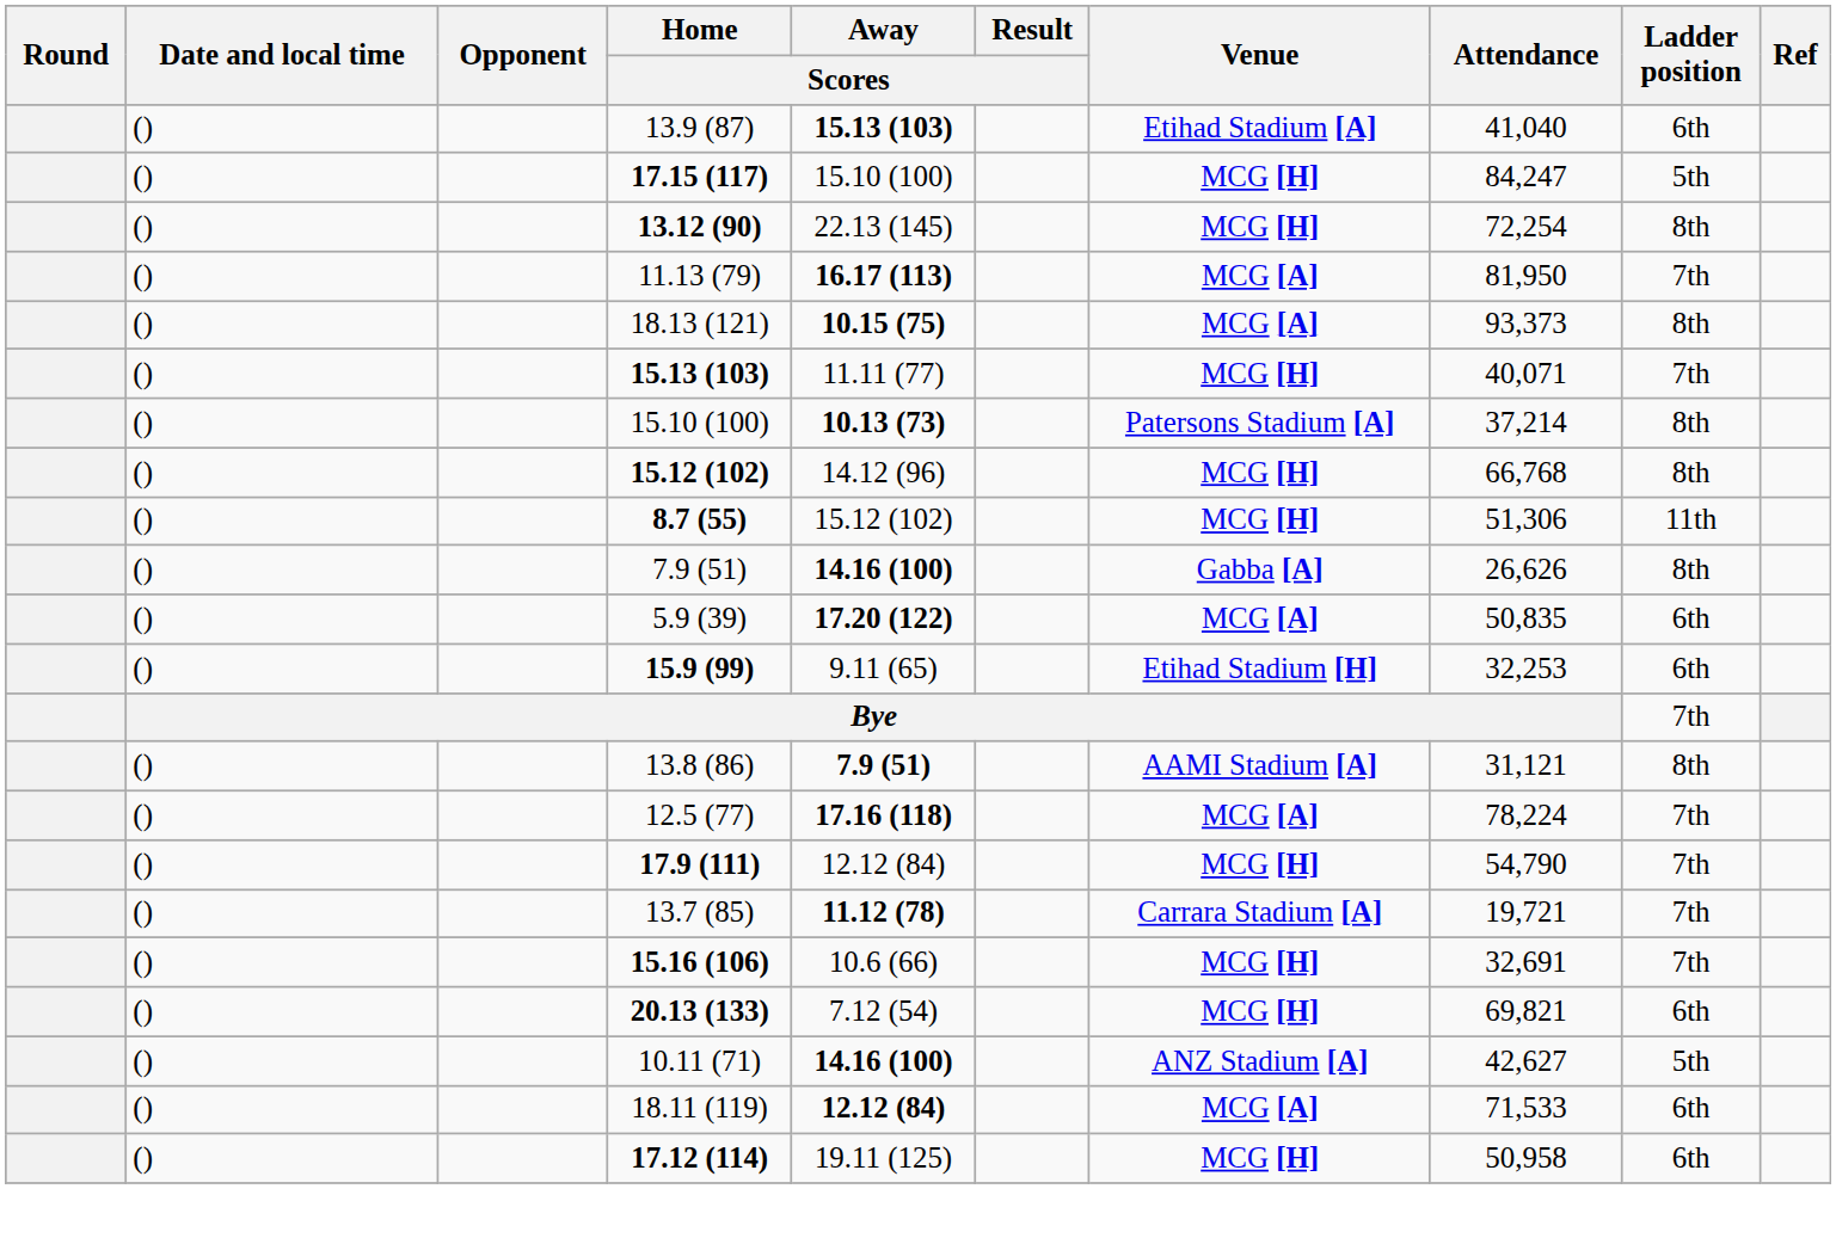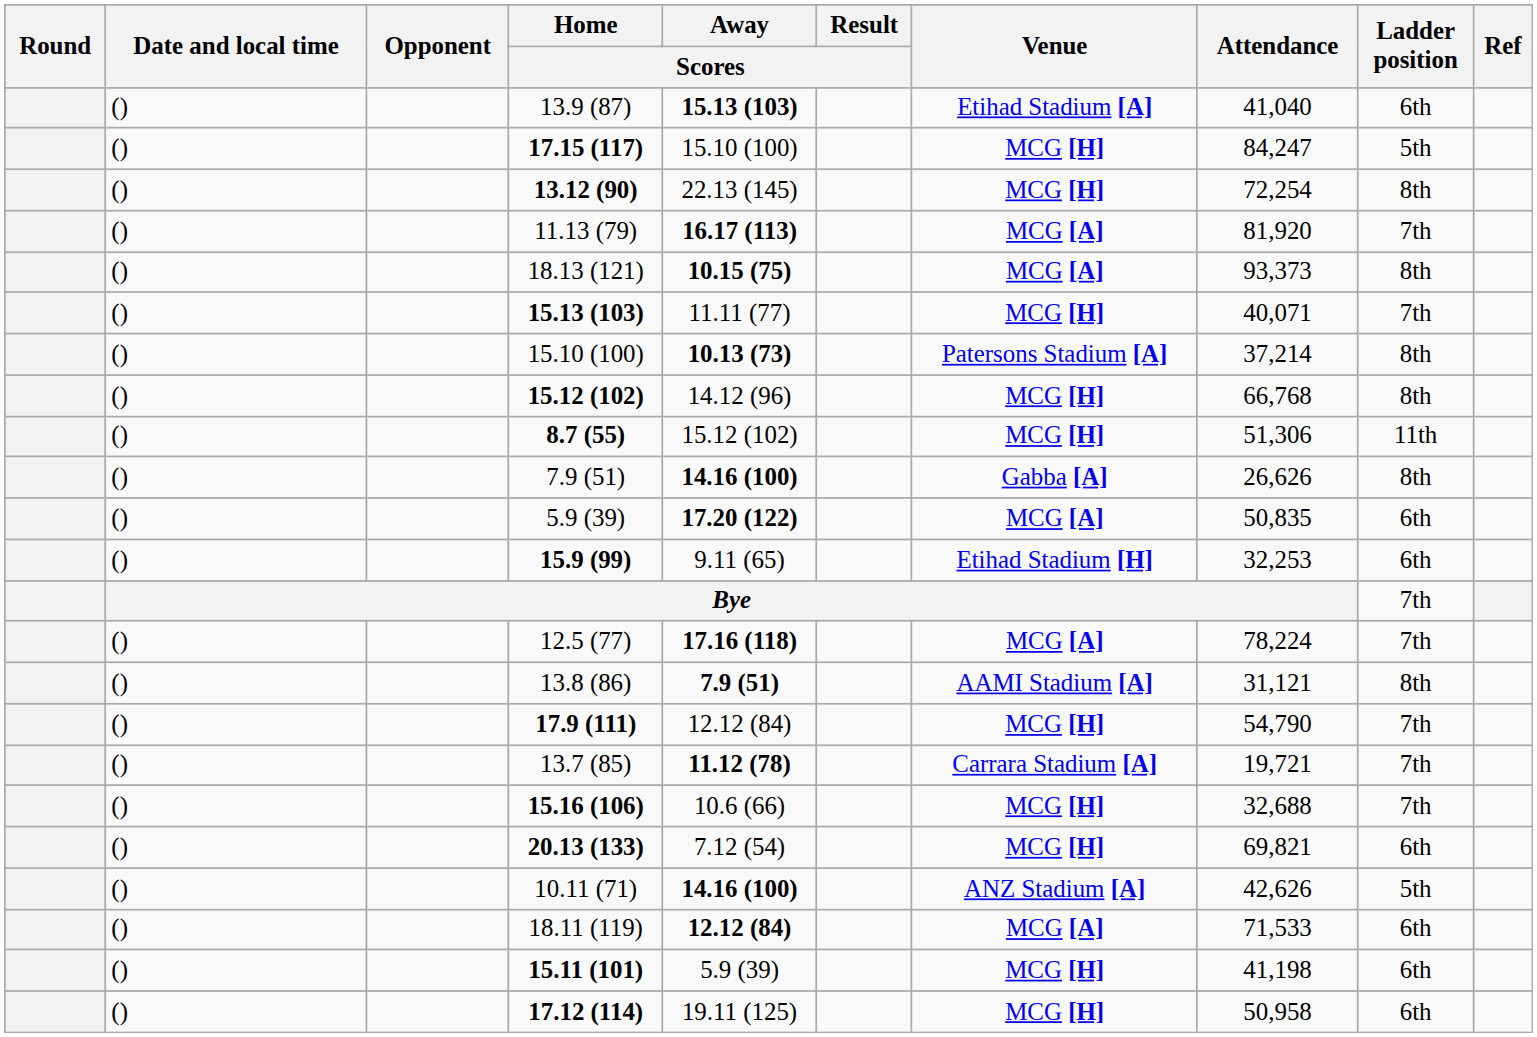11.13 (79) | Attendance: 81,950 -> 81,920
rows swapped: 13.8 (86) <-> 12.5 (77)
15.16 (106) | Attendance: 32,691 -> 32,688
10.11 (71) | Attendance: 42,627 -> 42,626
+ row: () | 15.11 (101) | 5.9 (39) | MCG [H] | 41,198 | 6th
